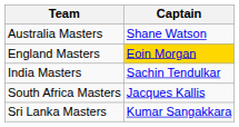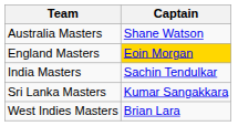- row: South Africa Masters | Jacques Kallis
+ row: West Indies Masters | Brian Lara
